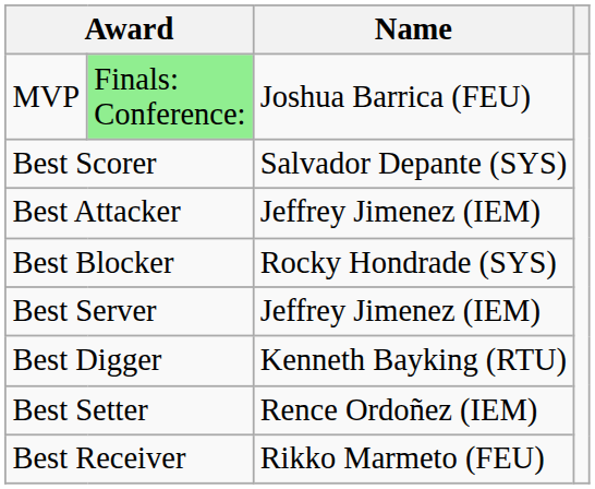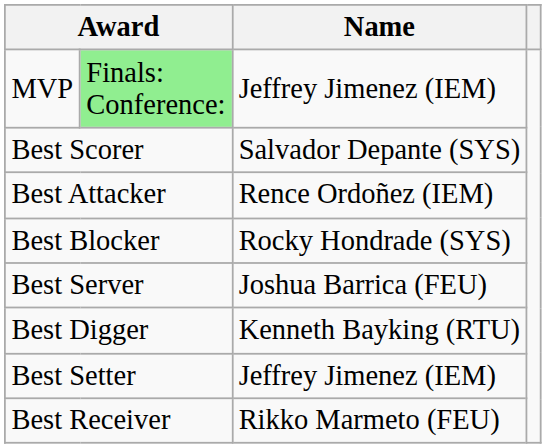MVP | Name: Joshua Barrica (FEU) -> Jeffrey Jimenez (IEM)
Best Attacker | Name: Jeffrey Jimenez (IEM) -> Rence Ordoñez (IEM)
Best Server | Name: Jeffrey Jimenez (IEM) -> Joshua Barrica (FEU)
Best Setter | Name: Rence Ordoñez (IEM) -> Jeffrey Jimenez (IEM)
